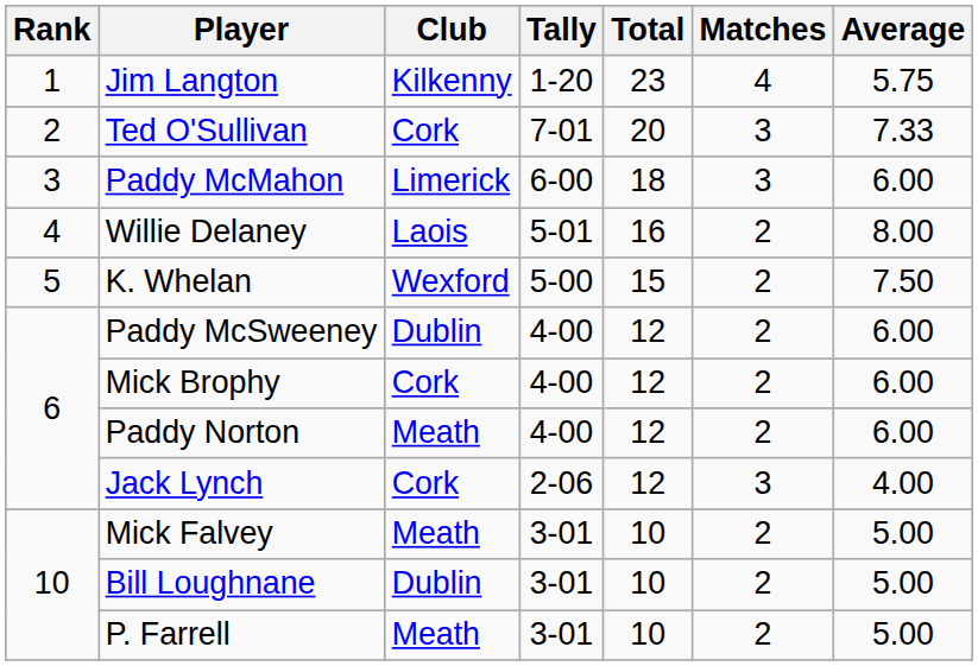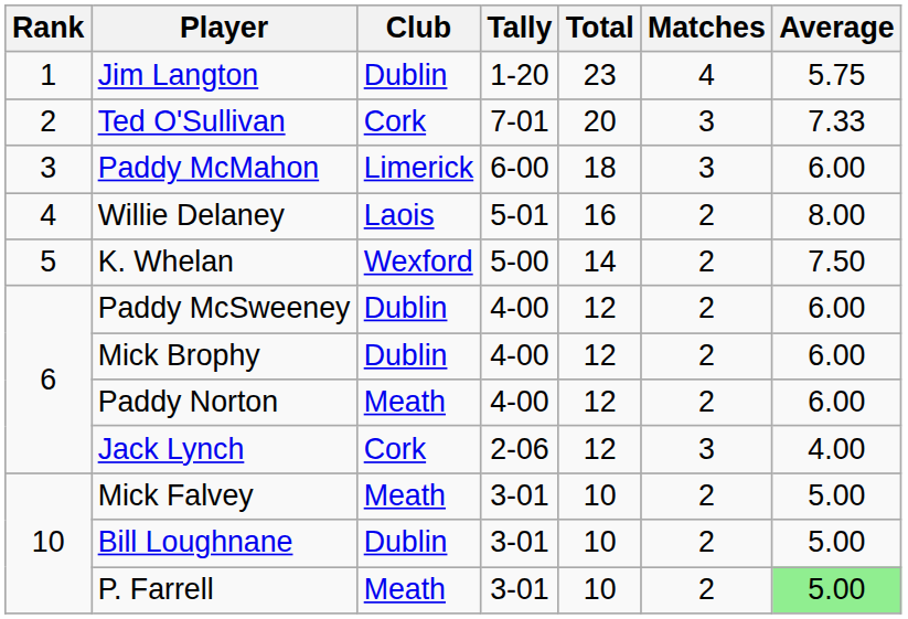Jim Langton | Club: Kilkenny -> Dublin
K. Whelan | Total: 15 -> 14
Mick Brophy | Club: Cork -> Dublin
P. Farrell | Average: no background -> lightgreen background
